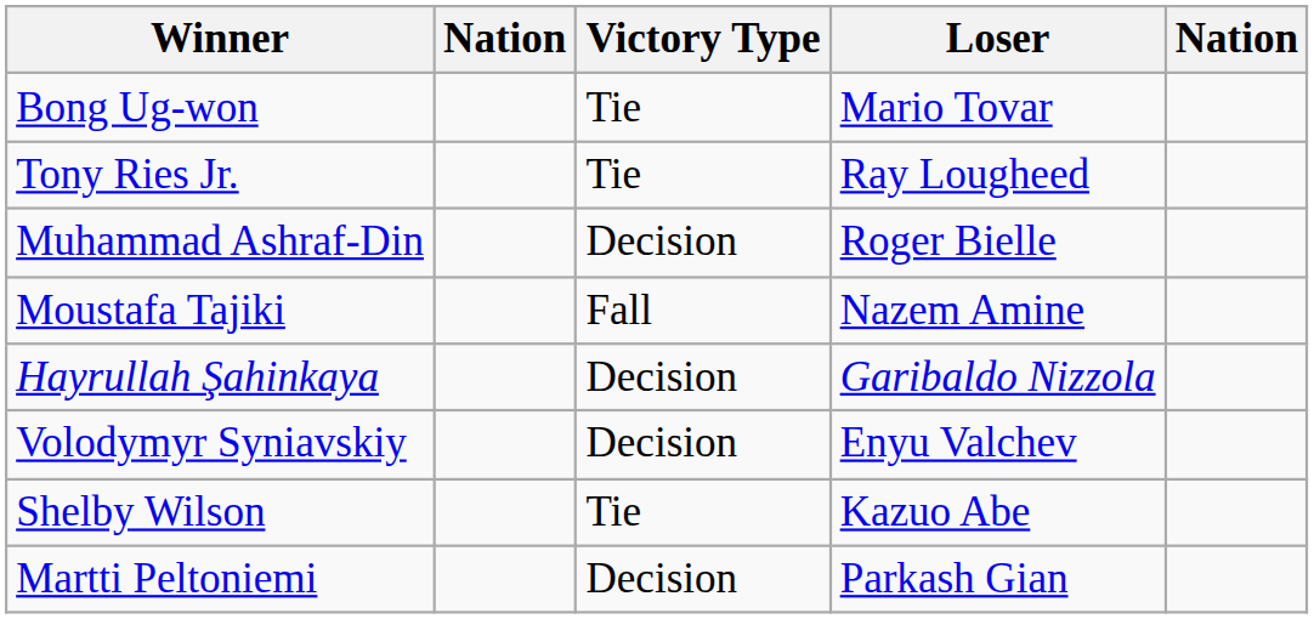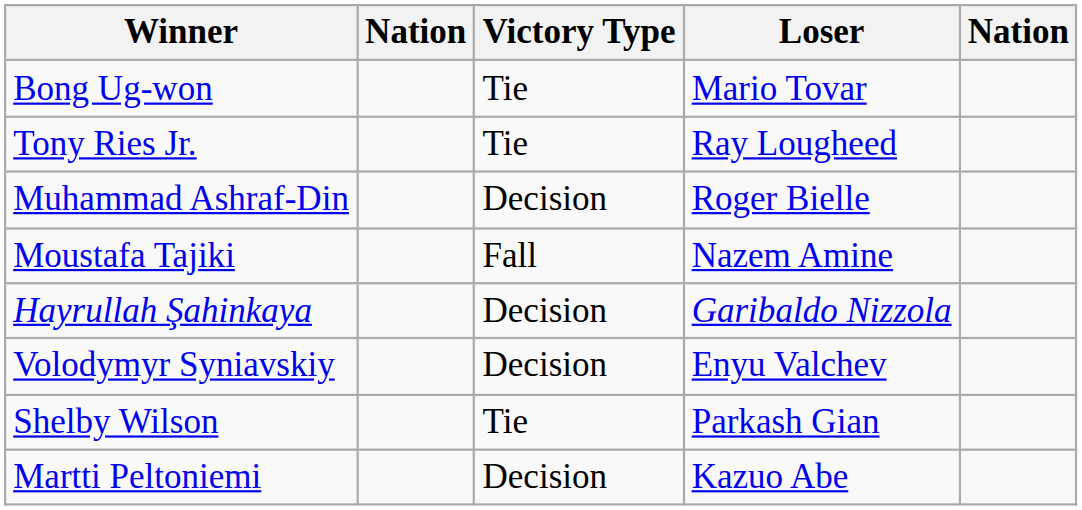Shelby Wilson | Loser: Kazuo Abe -> Parkash Gian
Martti Peltoniemi | Loser: Parkash Gian -> Kazuo Abe
